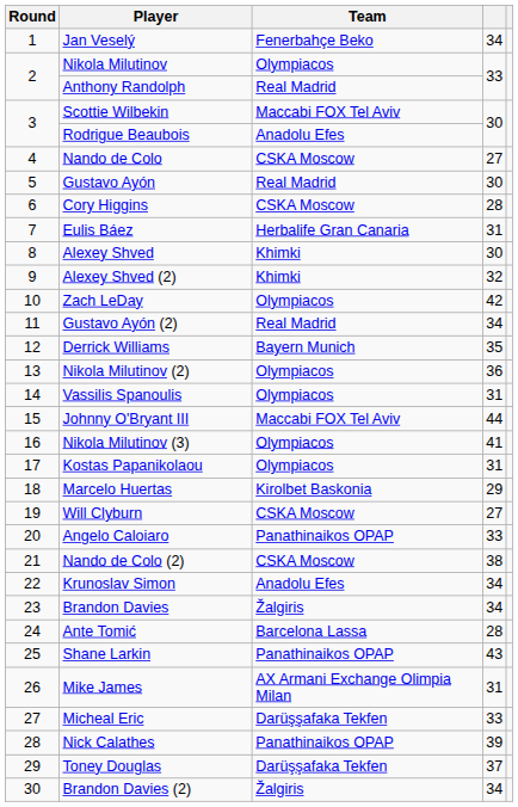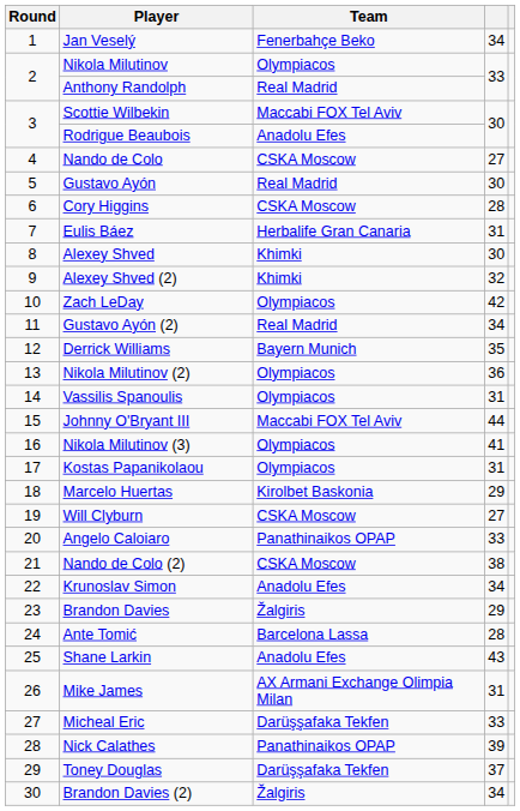Brandon Davies | column 4: 34 -> 29
Shane Larkin | Team: Panathinaikos OPAP -> Anadolu Efes
